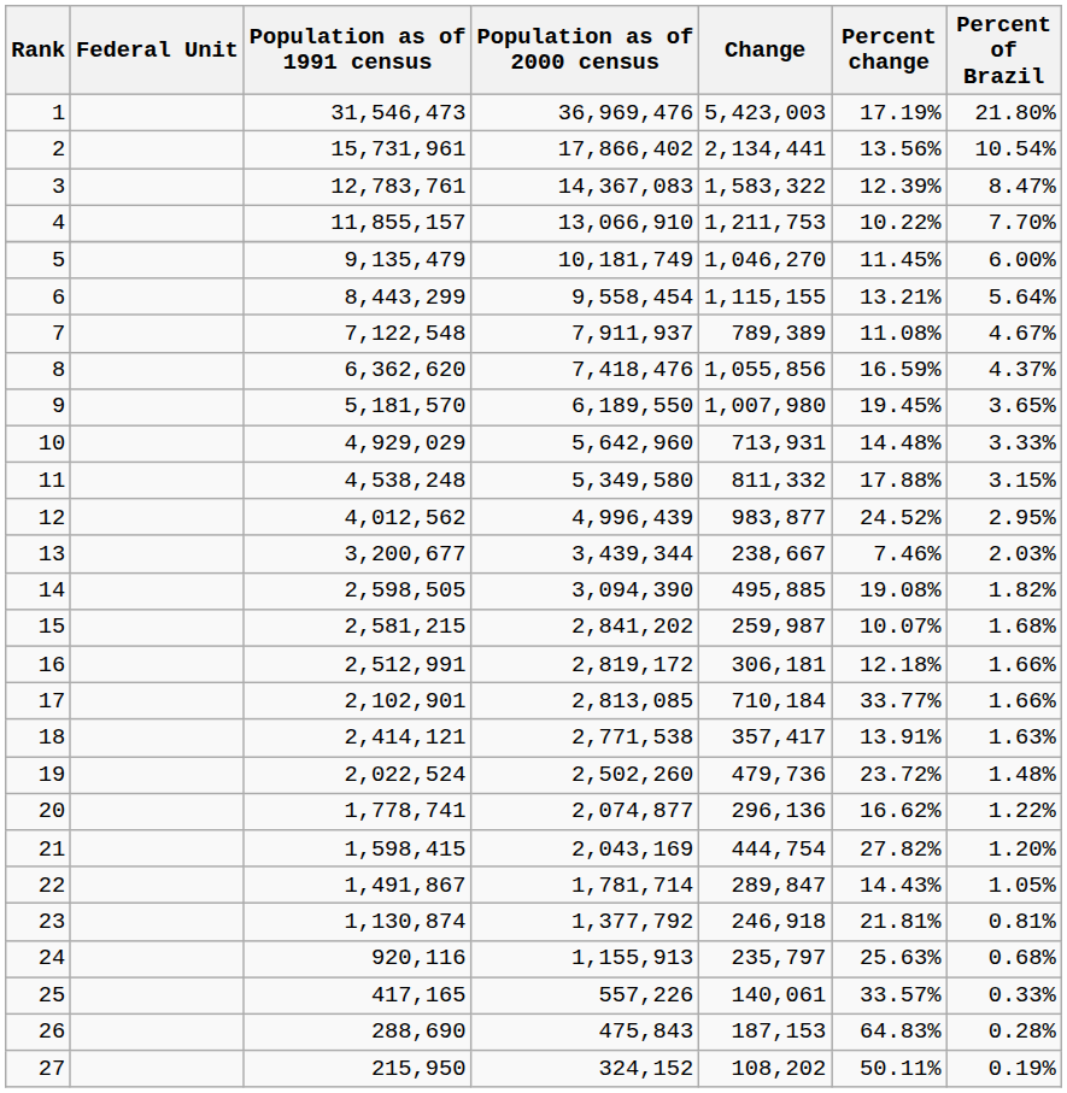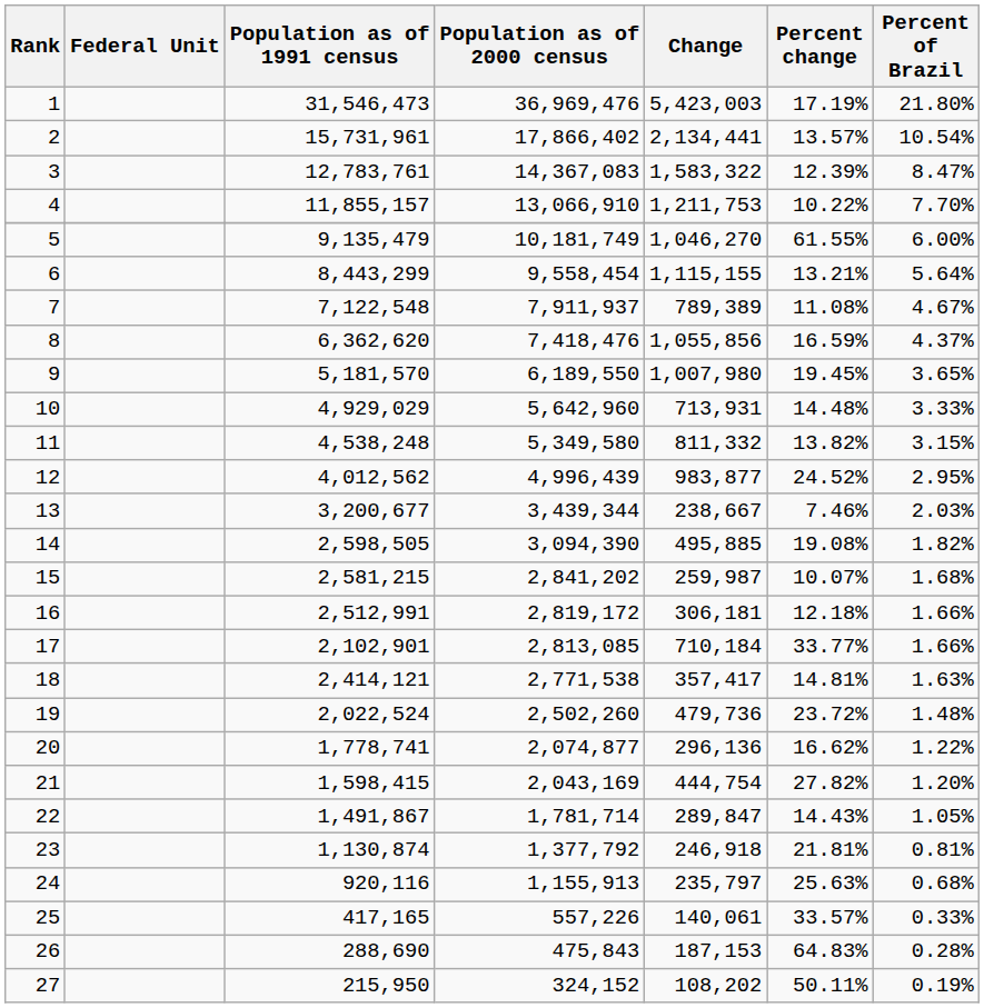2 | Percent change: 13.56% -> 13.57%
5 | Percent change: 11.45% -> 61.55%
11 | Percent change: 17.88% -> 13.82%
18 | Percent change: 13.91% -> 14.81%
